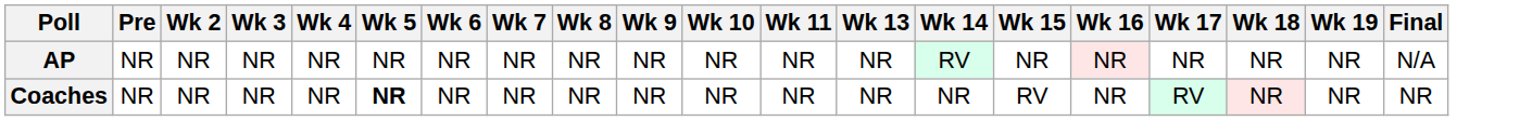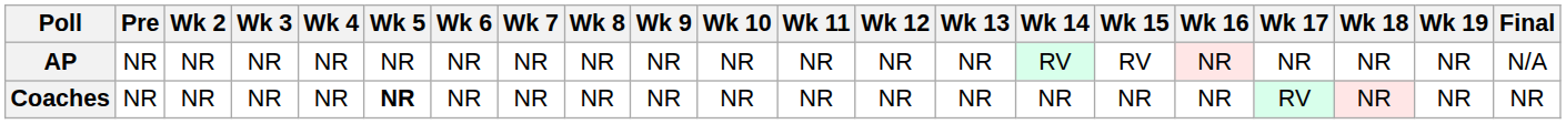+ column: Wk 12 | NR | NR
AP | Wk 15: NR -> RV
Coaches | Wk 15: RV -> NR
